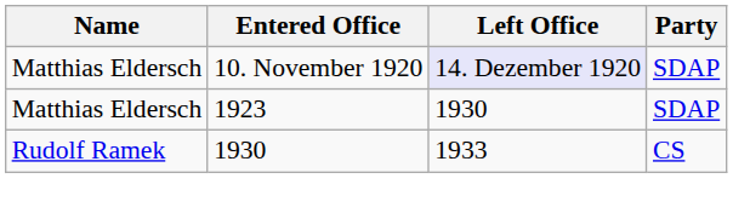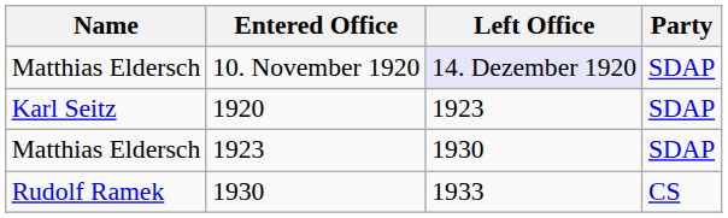+ row: Karl Seitz | 1920 | 1923 | SDAP
